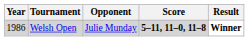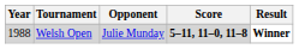Welsh Open | Year: 1986 -> 1988
